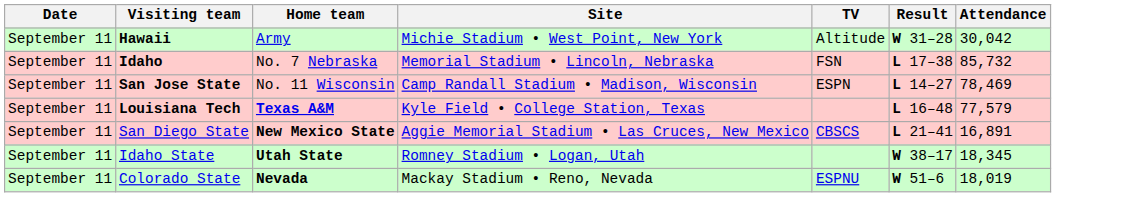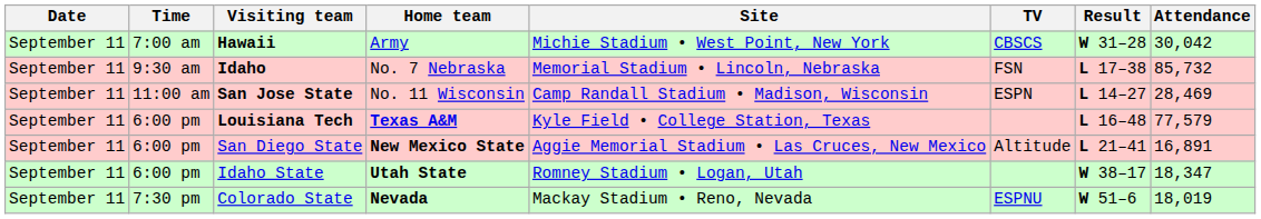+ column: Time | 7:00 am | 9:30 am | 11:00 am | 6:00 pm | 6:00 pm | 6:00 pm | 7:30 pm
Hawaii | TV: Altitude -> CBSCS
San Jose State | Attendance: 78,469 -> 28,469
San Diego State | TV: CBSCS -> Altitude
Idaho State | Attendance: 18,345 -> 18,347
